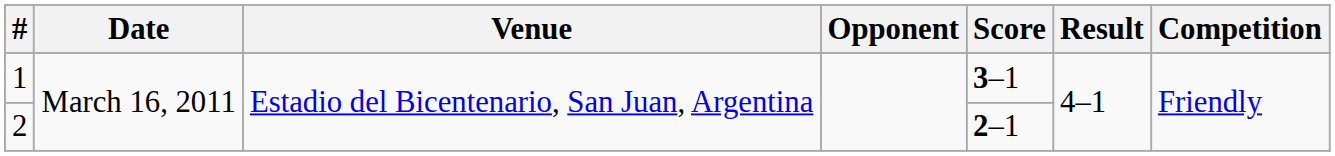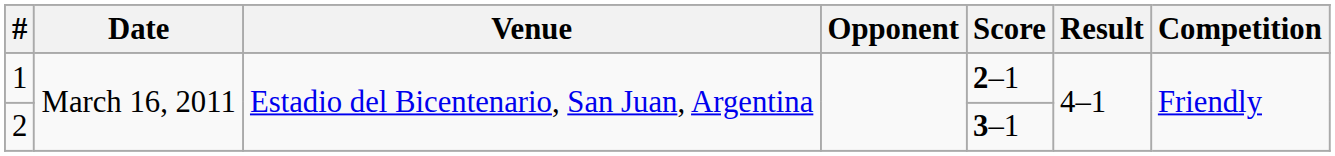1 | Score: 3–1 -> 2–1
2 | Score: 2–1 -> 3–1
